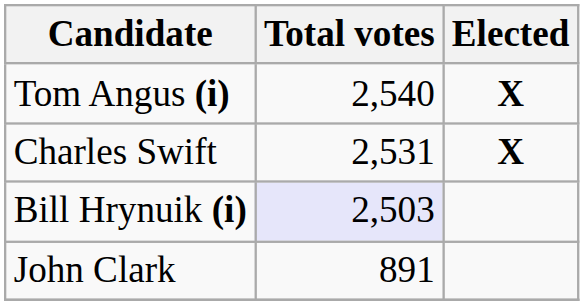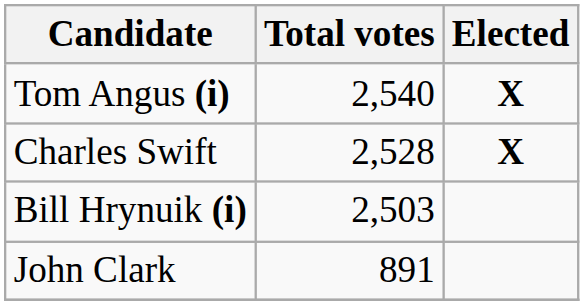Charles Swift | Total votes: 2,531 -> 2,528
Bill Hrynuik (i) | Total votes: lavender background -> no background
